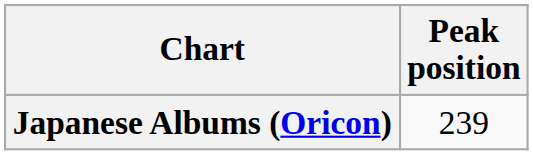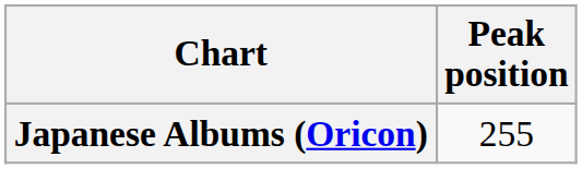Japanese Albums (Oricon) | Peak position: 239 -> 255
